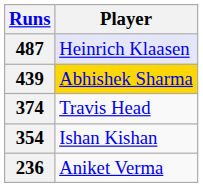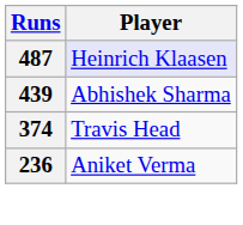439 | Player: gold background -> no background
- row: 354 | Ishan Kishan
